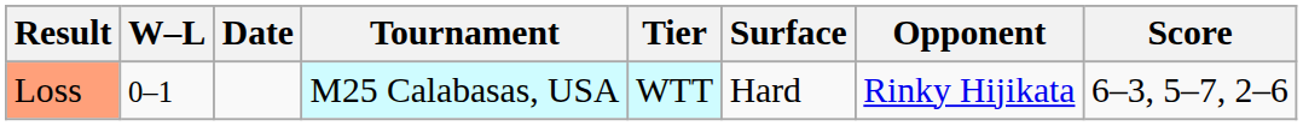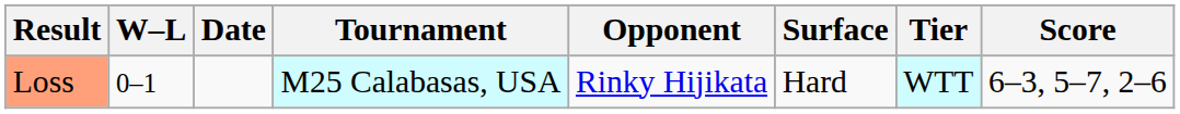columns swapped: Tier <-> Opponent
